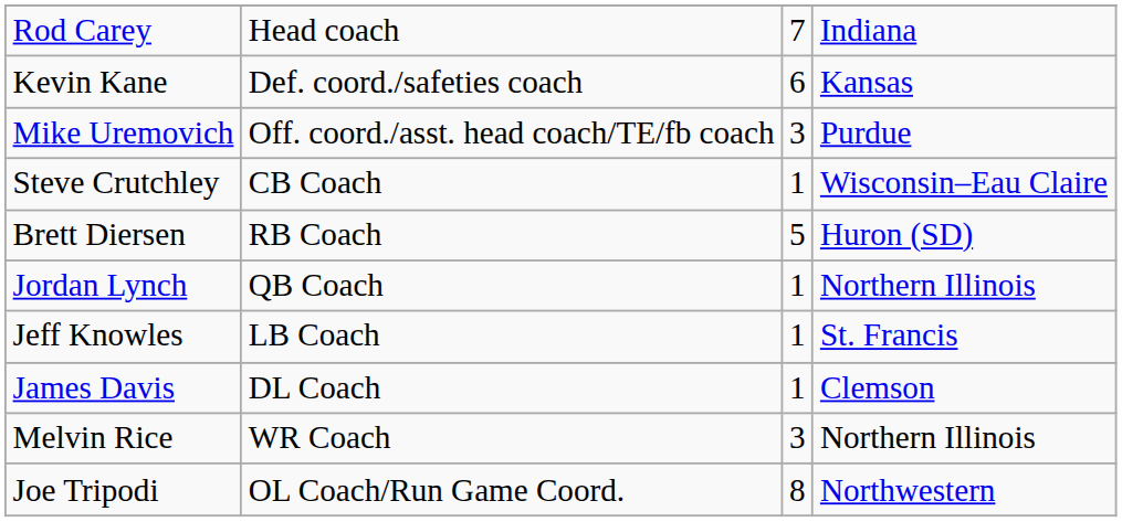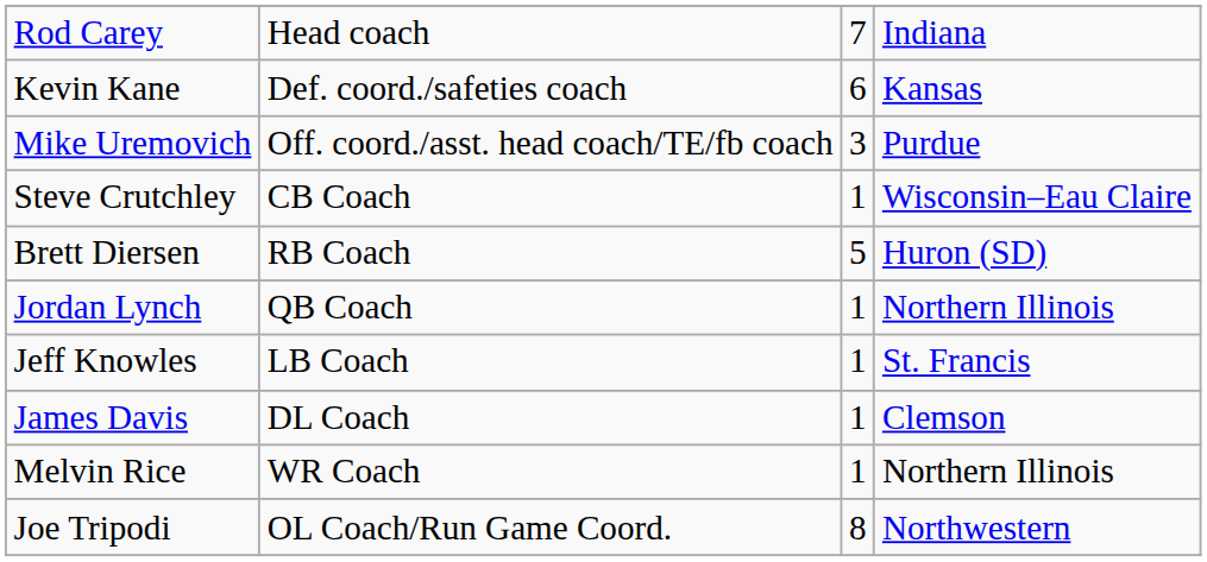Melvin Rice | column 3: 3 -> 1
